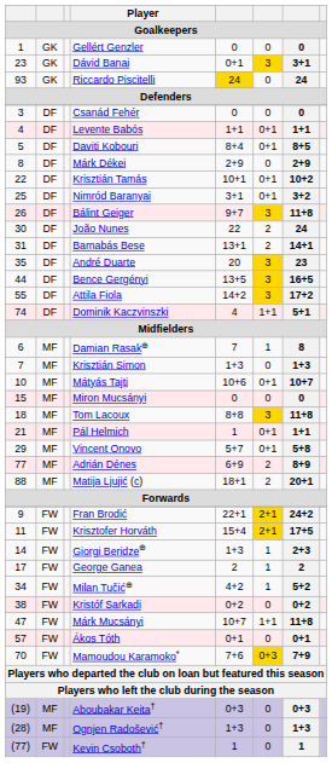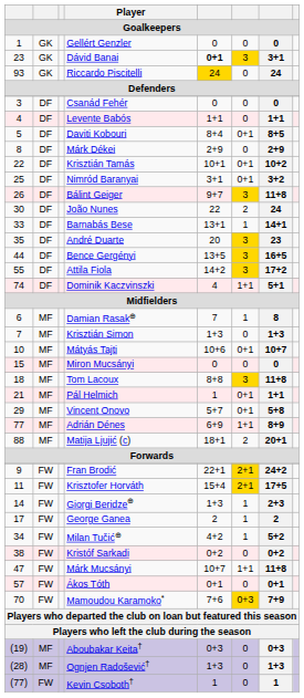Dávid Banai | column 5: normal -> bold
Levente Babós | column 6: 0+1 -> 0
Barnabás Bese | column 1: 31 -> 33
Barnabás Bese | column 6: 2 -> 1
Adrián Dénes | column 6: 2 -> 1+1
